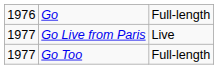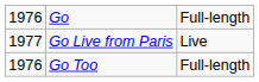Go Too | column 1: 1977 -> 1976
